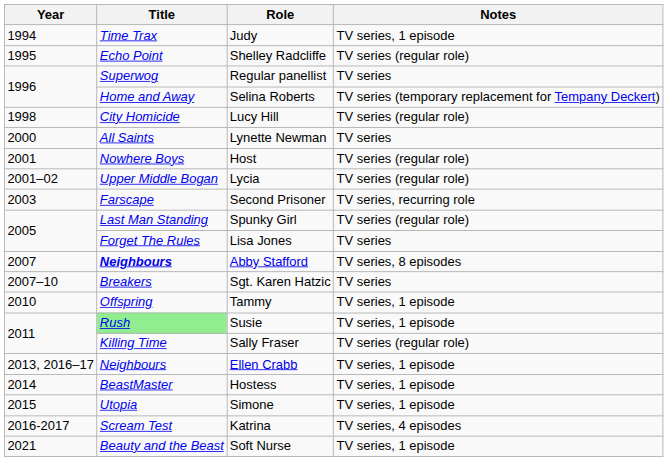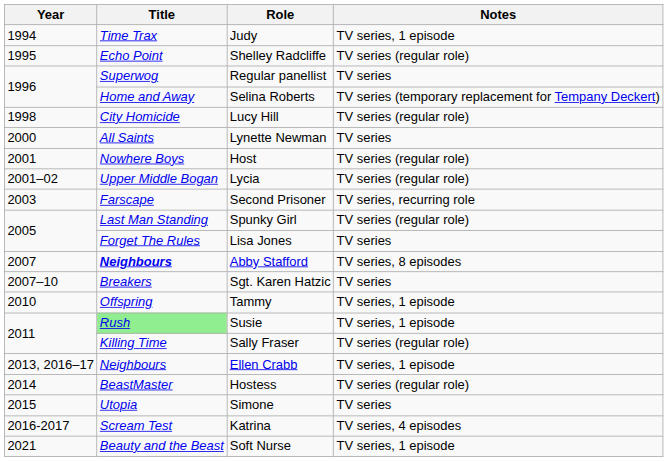Hostess | Notes: TV series, 1 episode -> TV series (regular role)
Simone | Notes: TV series, 1 episode -> TV series
